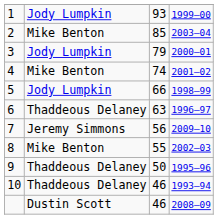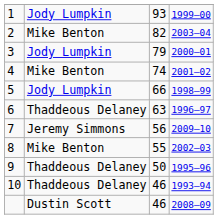2 | column 3: 85 -> 82
